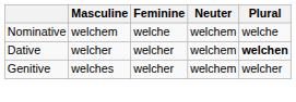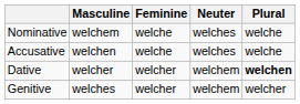Nominative | Neuter: welchem -> welches
+ row: Accusative | welchen | welche | welches | welche
